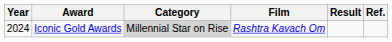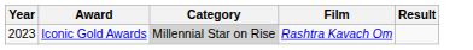- column: Ref.
Iconic Gold Awards | Year: 2024 -> 2023
